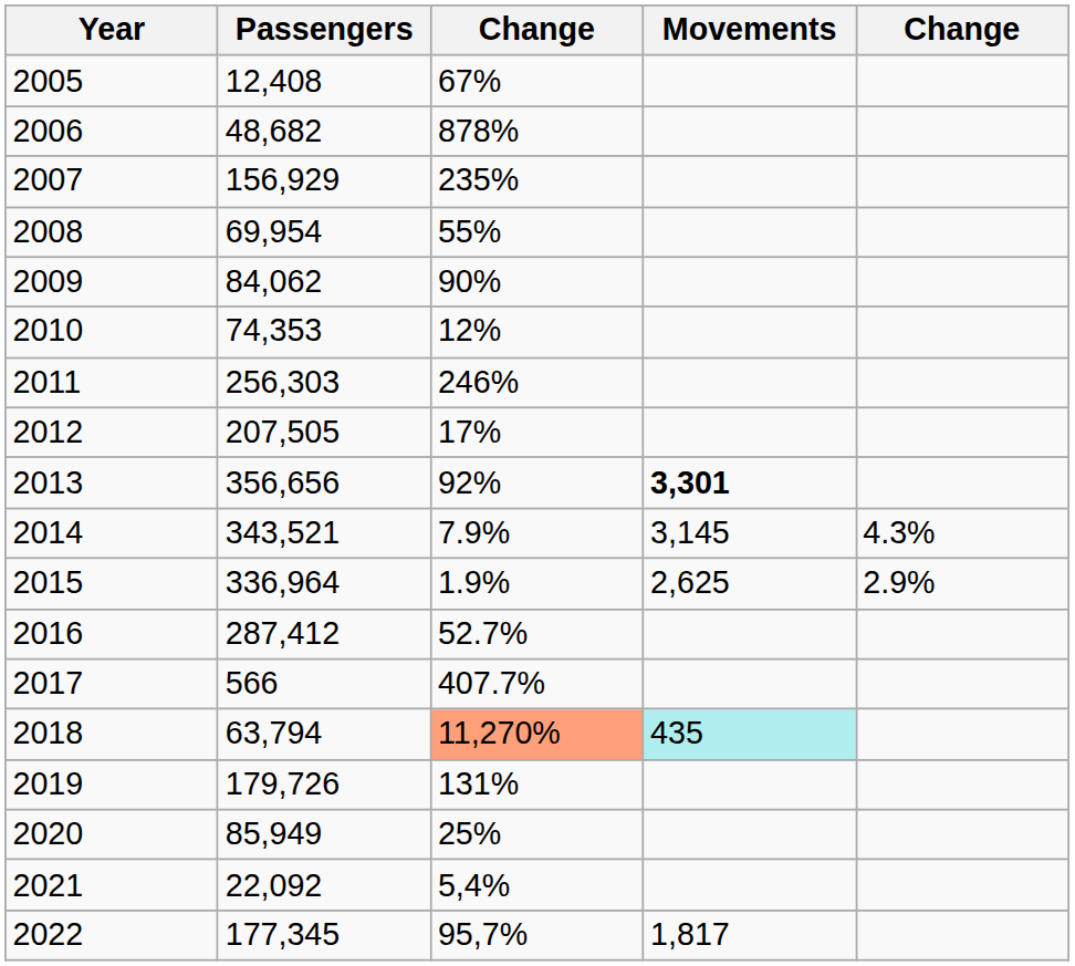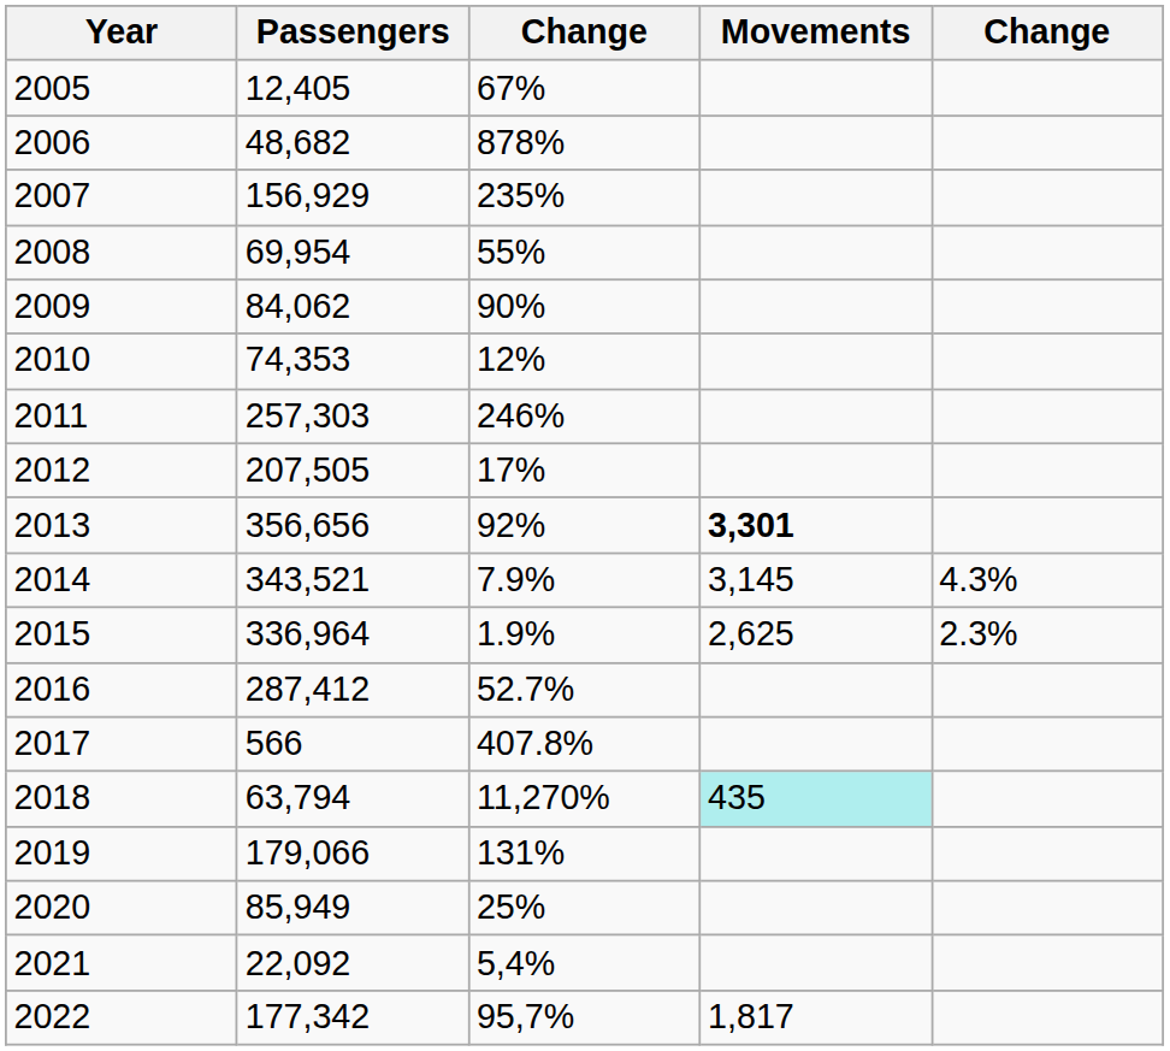2005 | Passengers: 12,408 -> 12,405
2011 | Passengers: 256,303 -> 257,303
2015 | column 5: 2.9% -> 2.3%
2017 | column 3: 407.7% -> 407.8%
2018 | column 3: lightsalmon background -> no background
2019 | Passengers: 179,726 -> 179,066
2022 | Passengers: 177,345 -> 177,342
